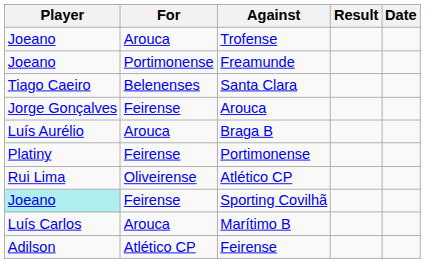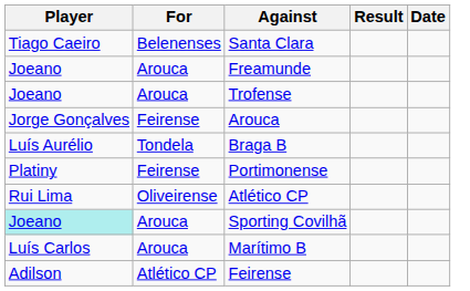rows swapped: Santa Clara <-> Trofense
Freamunde | For: Portimonense -> Arouca
Braga B | For: Arouca -> Tondela
Sporting Covilhã | For: Feirense -> Arouca
